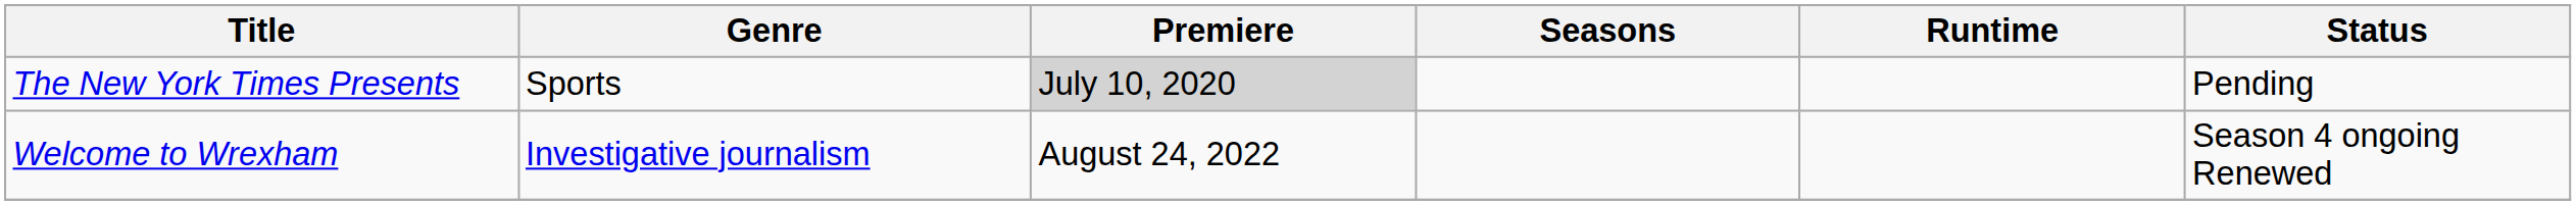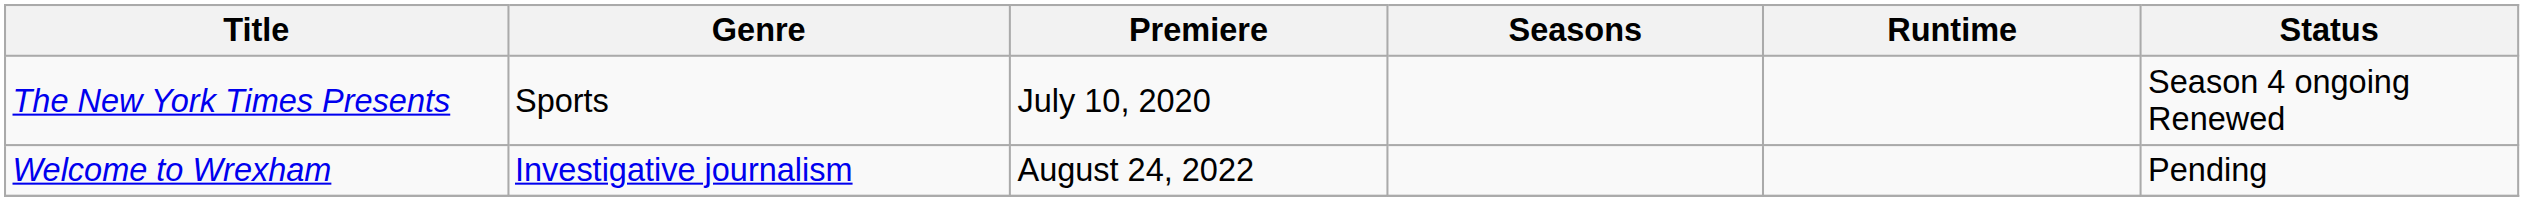The New York Times Presents | Premiere: lightgrey background -> no background
The New York Times Presents | Status: Pending -> Season 4 ongoing Renewed
Welcome to Wrexham | Status: Season 4 ongoing Renewed -> Pending
